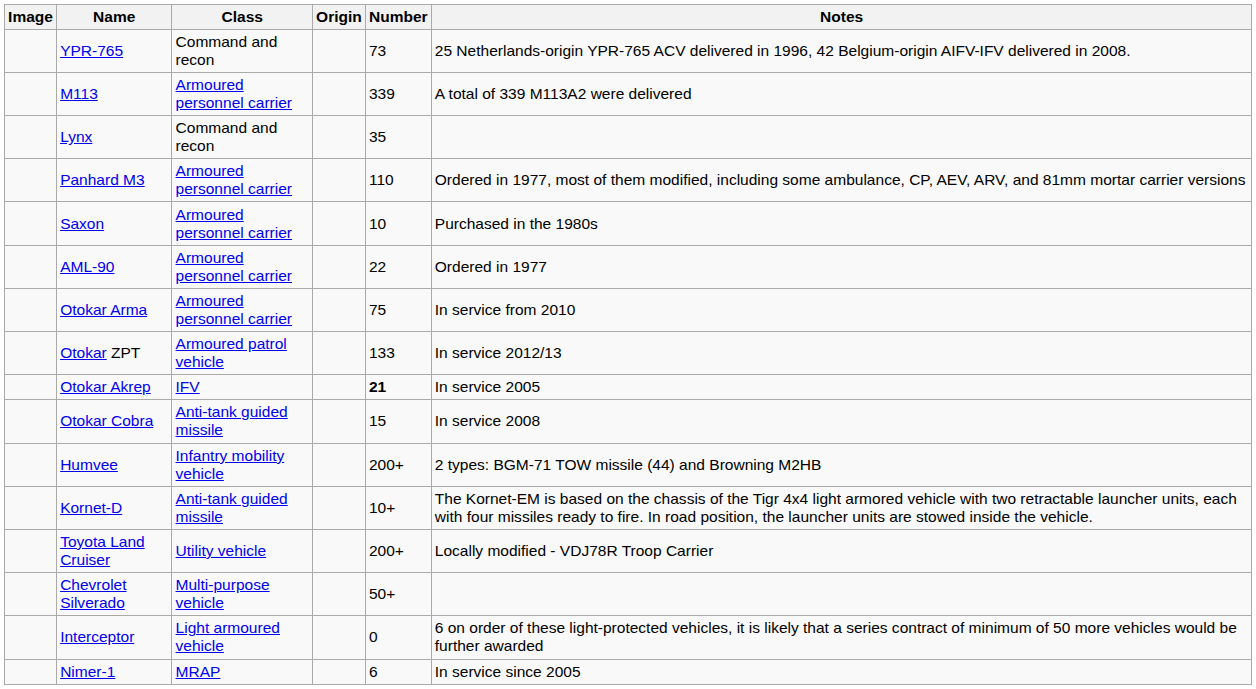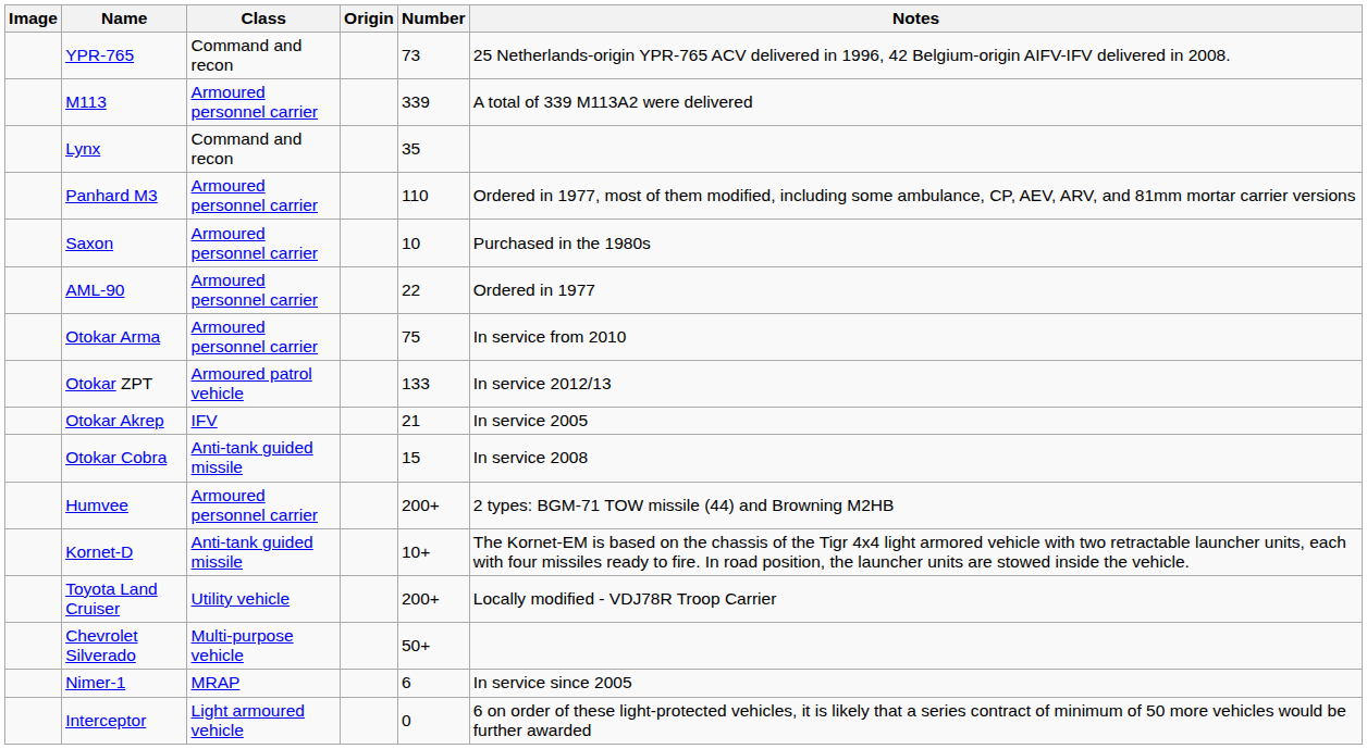Otokar Akrep | Number: bold -> normal
Humvee | Class: Infantry mobility vehicle -> Armoured personnel carrier
rows swapped: Interceptor <-> Nimer-1
